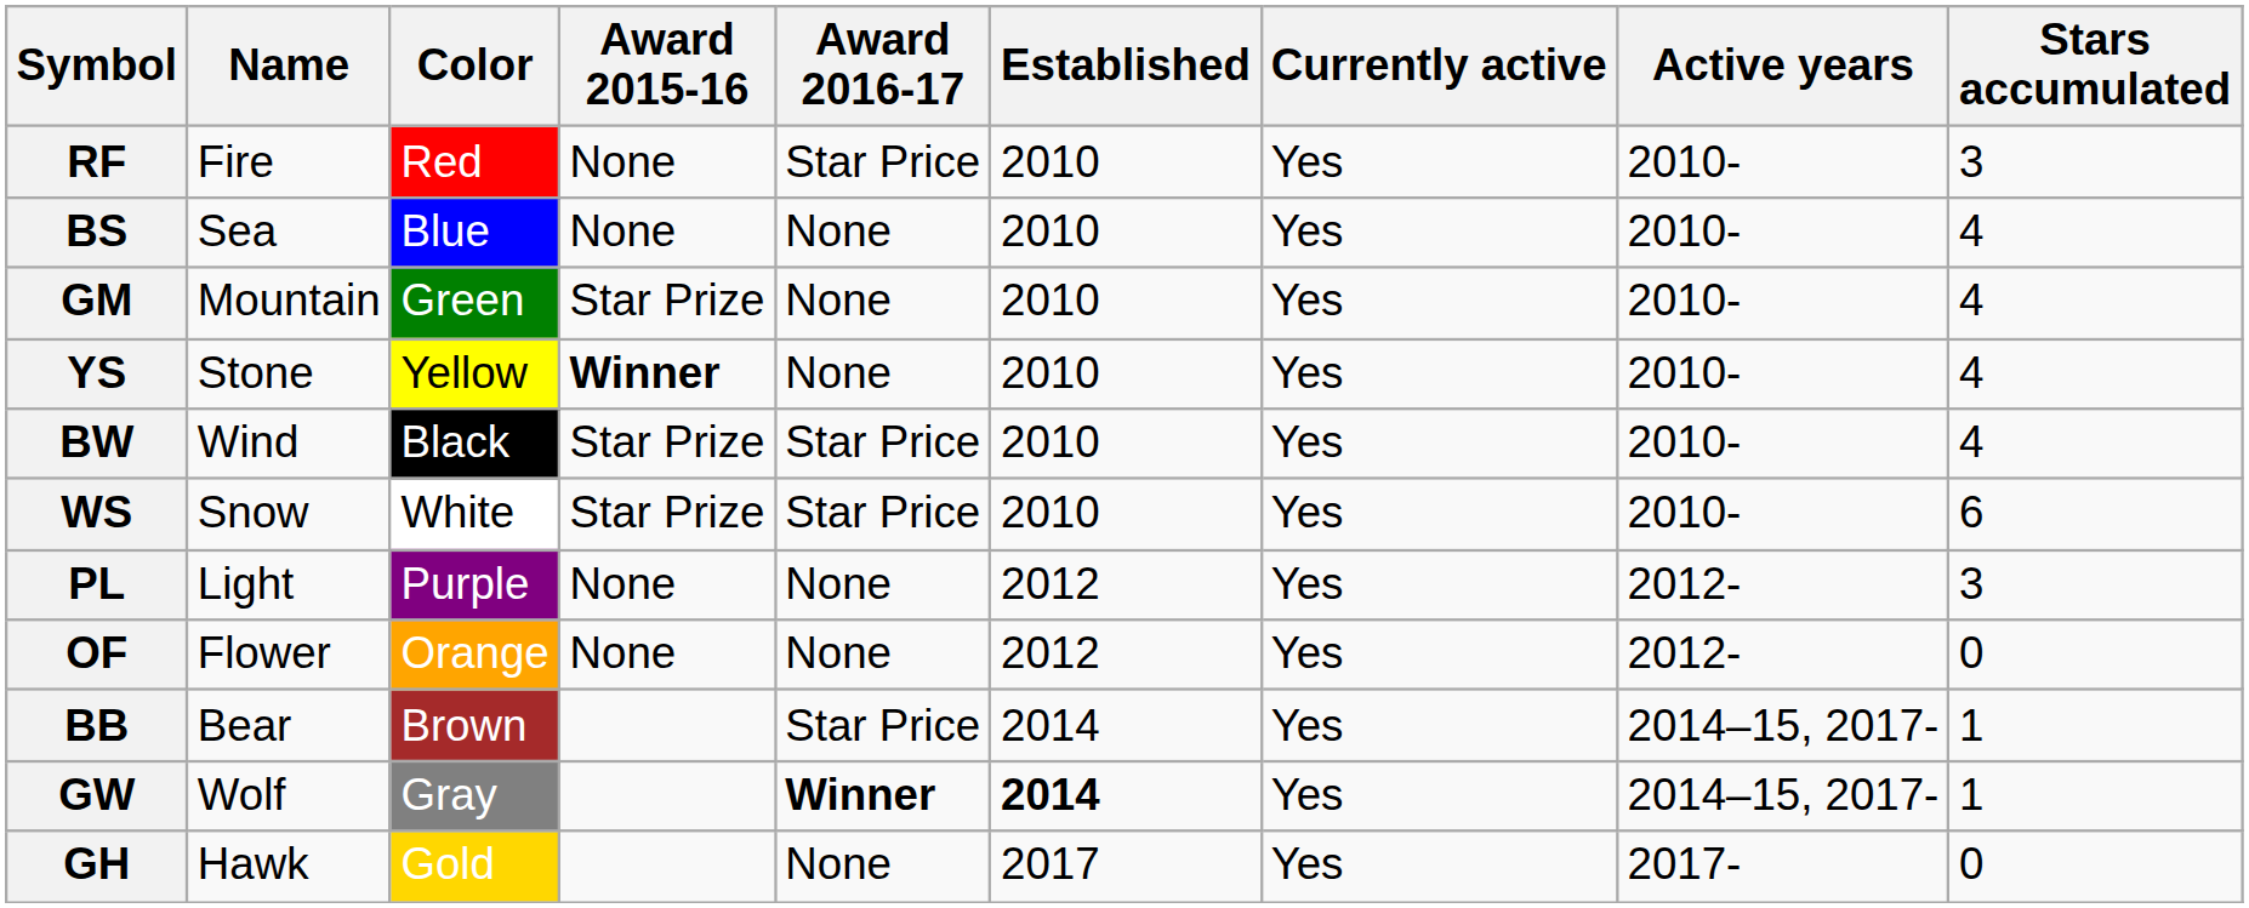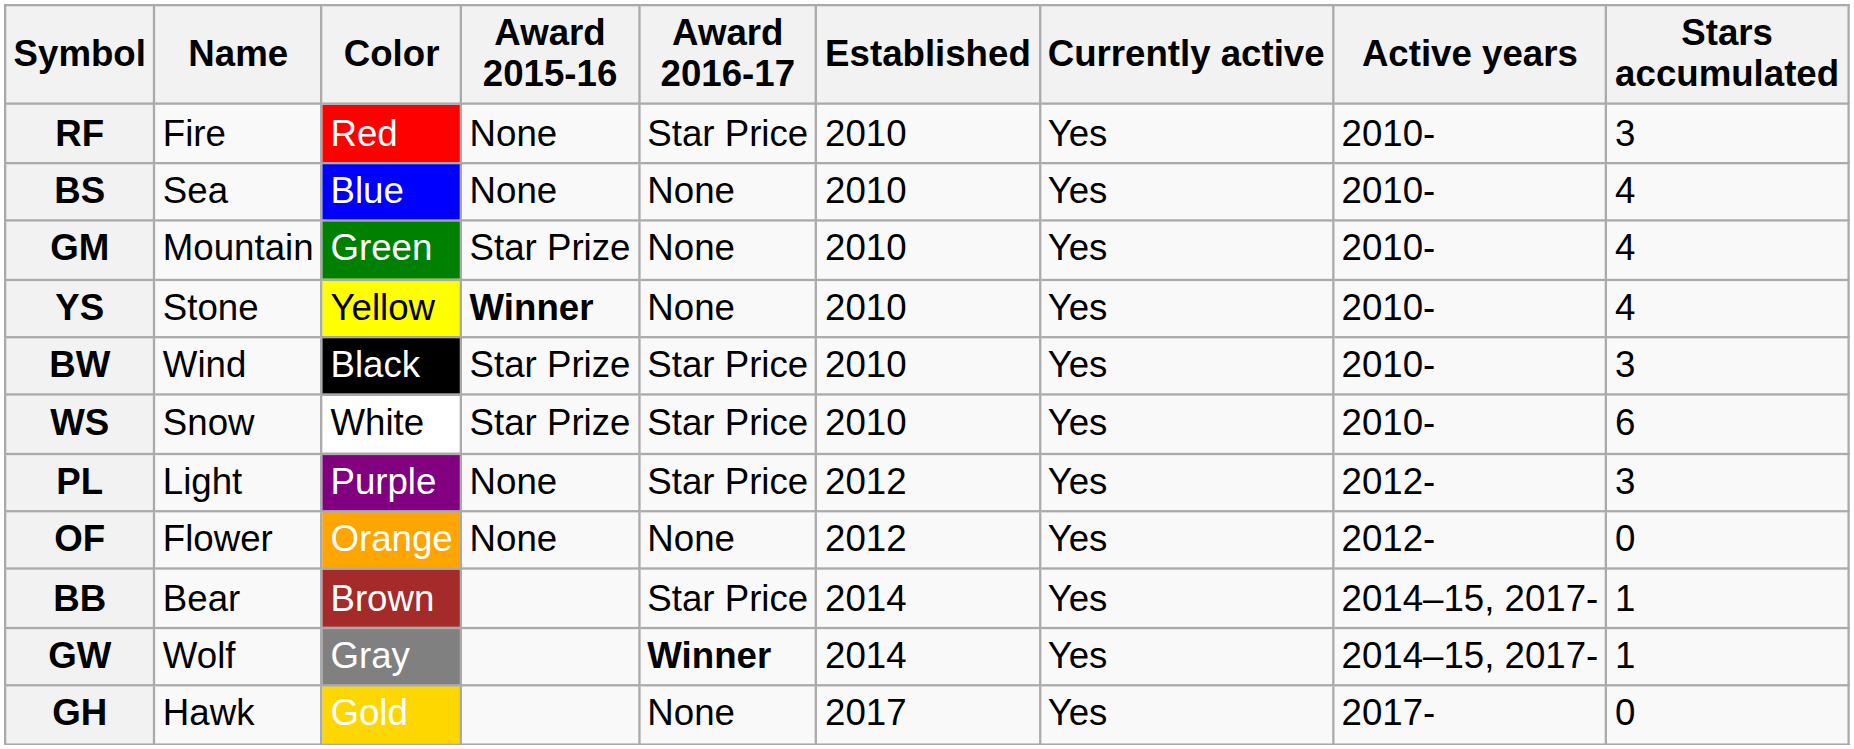BW | Stars accumulated: 4 -> 3
PL | Award 2016-17: None -> Star Price
GW | Established: bold -> normal
